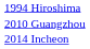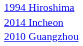rows swapped: 2010 Guangzhou <-> 2014 Incheon
